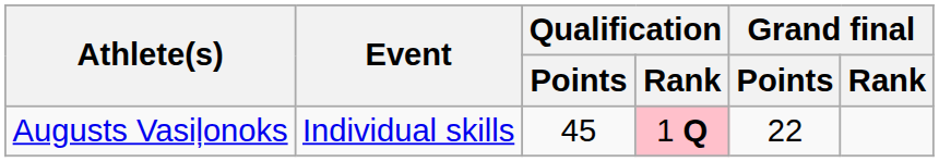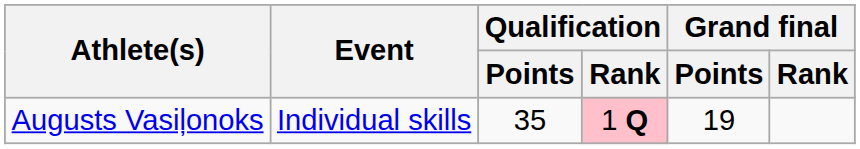Augusts Vasiļonoks | Qualification / Points: 45 -> 35
Augusts Vasiļonoks | Grand final / Points: 22 -> 19
